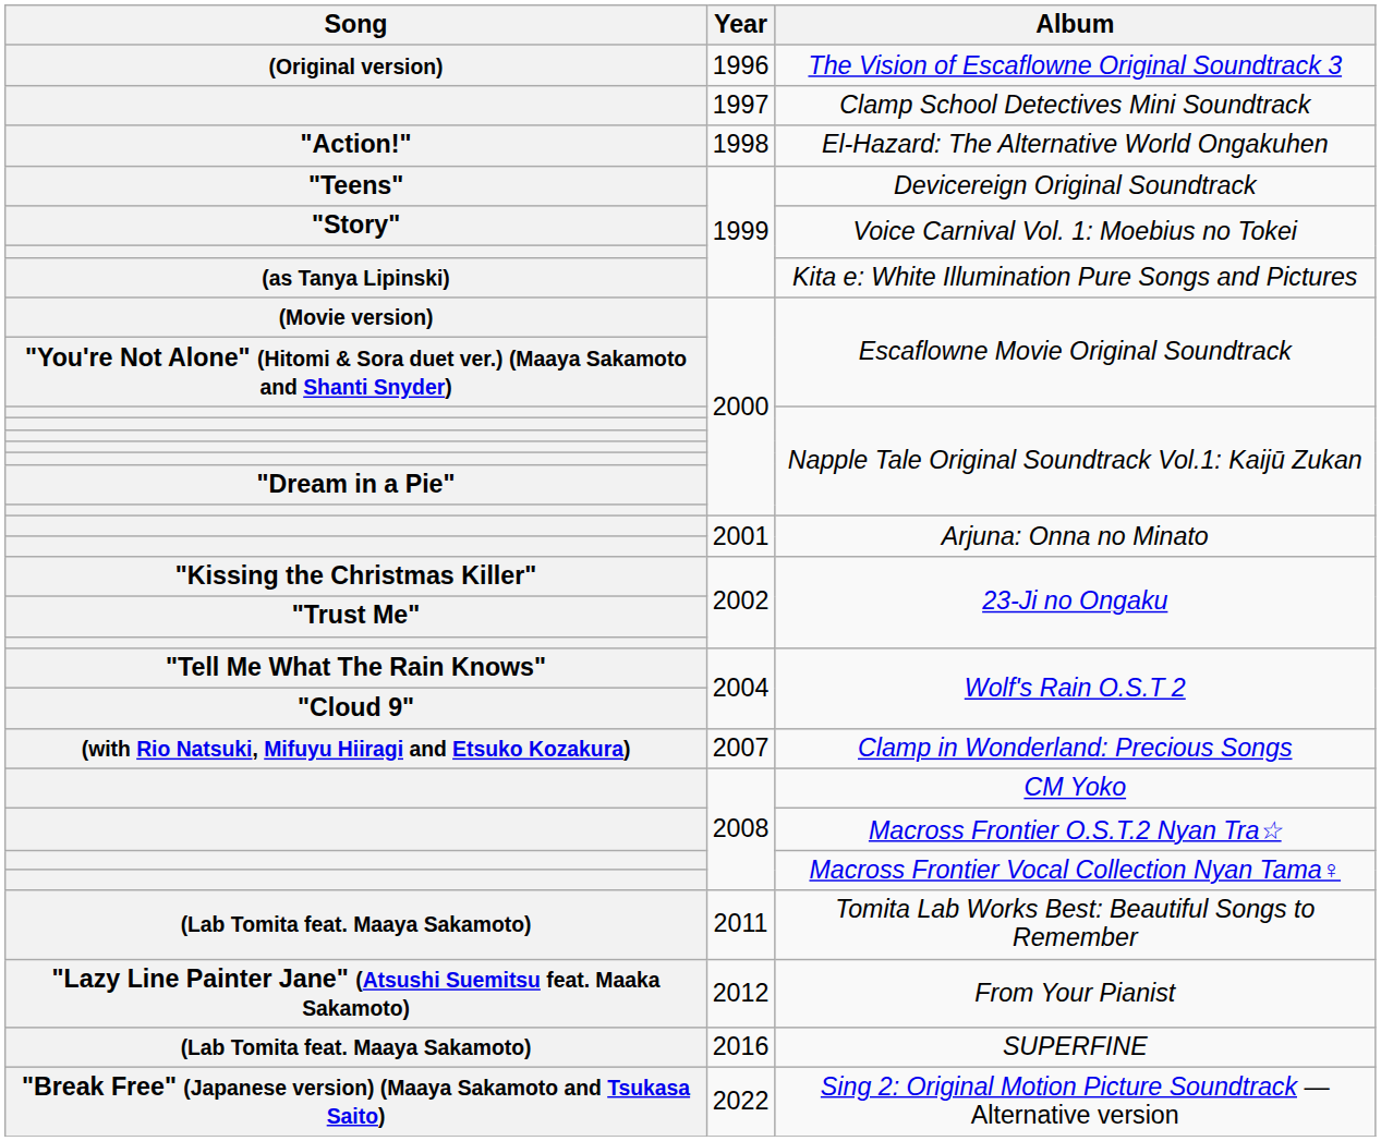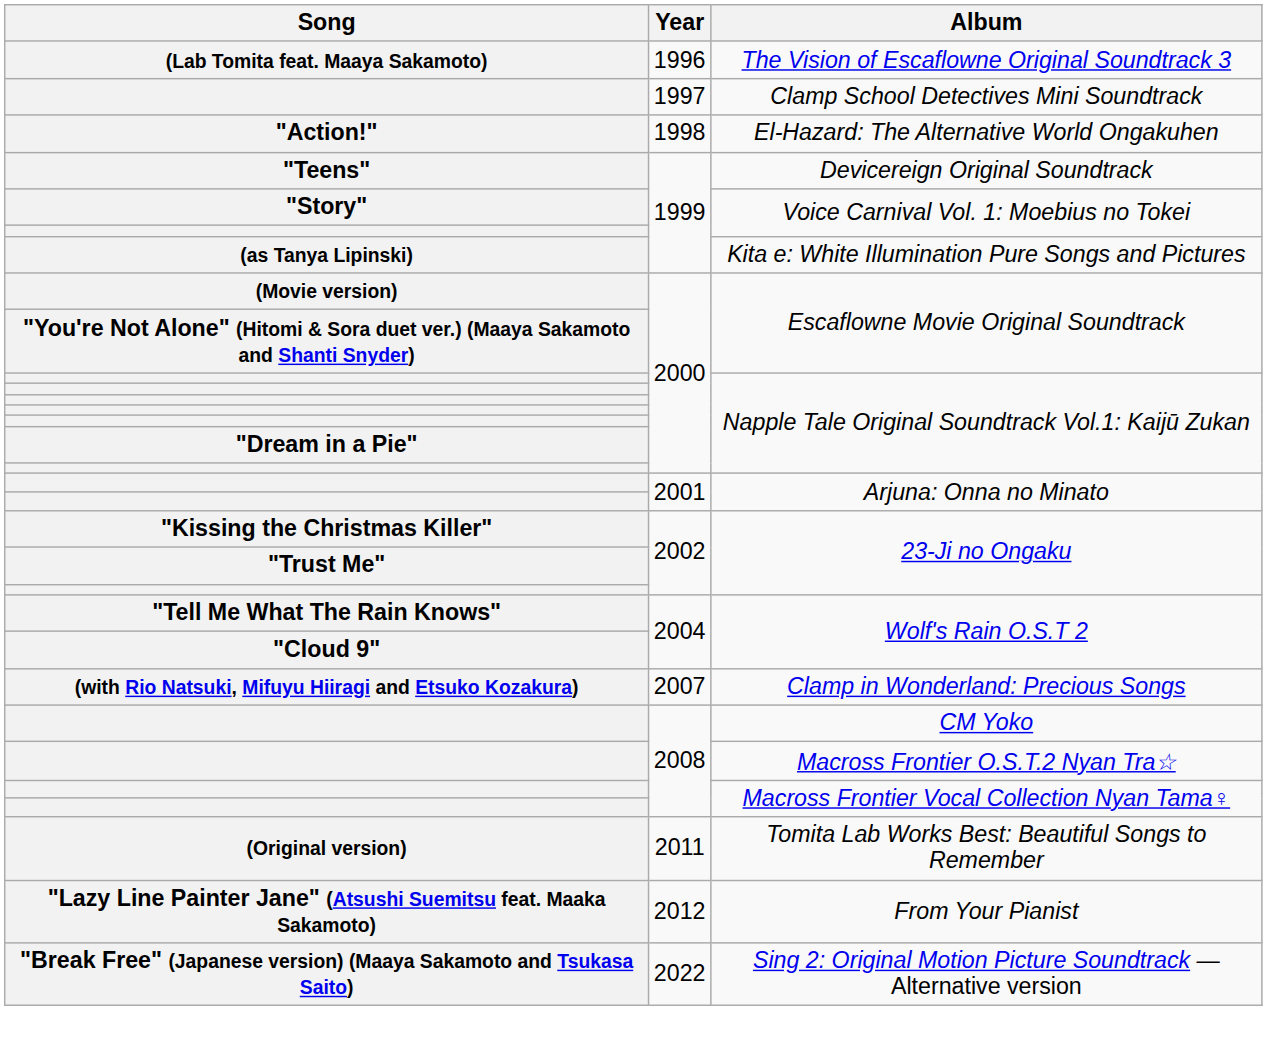The Vision of Escaflowne Original Soundtrack 3 | Song: (Original version) -> (Lab Tomita feat. Maaya Sakamoto)
Tomita Lab Works Best: Beautiful Songs to Remember | Song: (Lab Tomita feat. Maaya Sakamoto) -> (Original version)
- row: (Lab Tomita feat. Maaya Sakamoto) | 2016 | SUPERFINE
